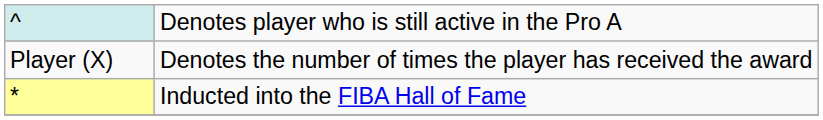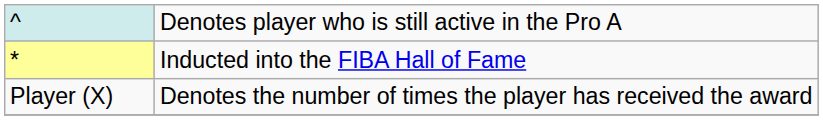rows swapped: * <-> Player (X)
